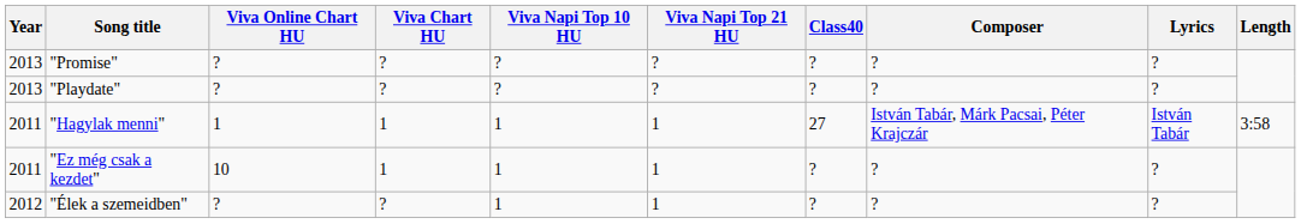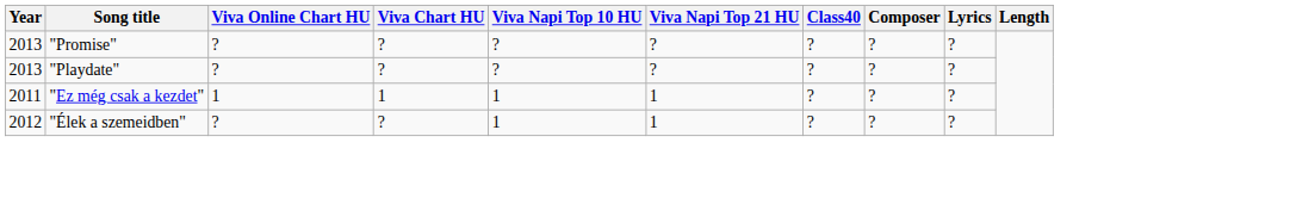- row: 2011 | "Hagylak menni" | 1 | 1 | 1 | 1 | 27 | István Tabár, Márk Pacsai, Péter Krajczár | István Tabár | 3:58
"Ez még csak a kezdet" | Viva Online Chart HU: 10 -> 1
